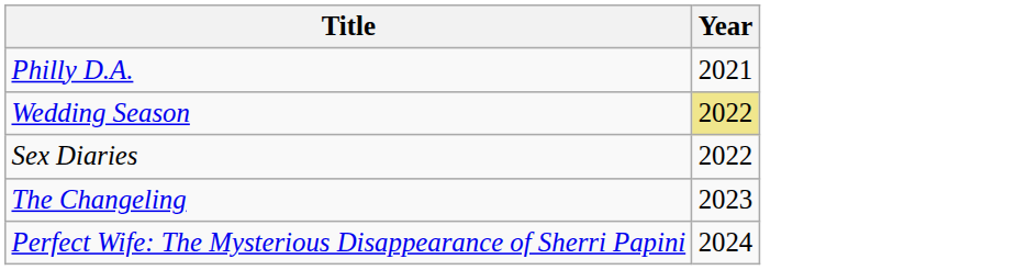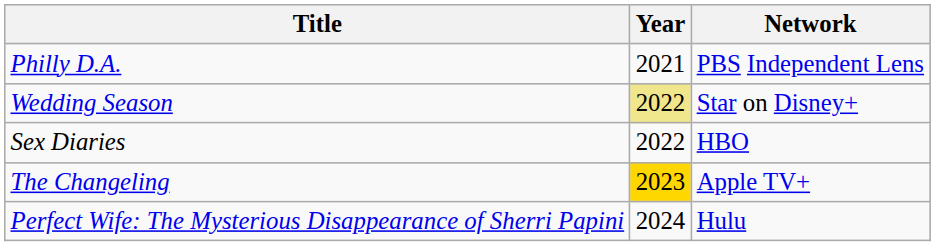+ column: Network | PBS Independent Lens | Star on Disney+ | HBO | Apple TV+ | Hulu
The Changeling | Year: no background -> gold background
